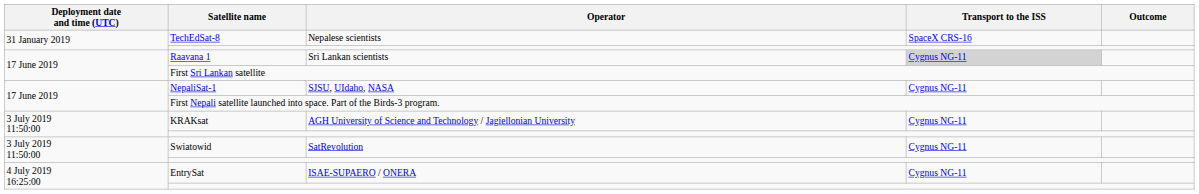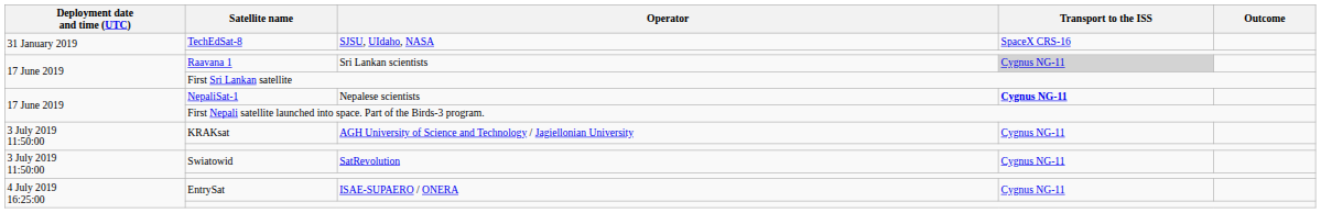TechEdSat-8 | Operator: Nepalese scientists -> SJSU, UIdaho, NASA
NepaliSat-1 | Operator: SJSU, UIdaho, NASA -> Nepalese scientists
NepaliSat-1 | Transport to the ISS: normal -> bold
